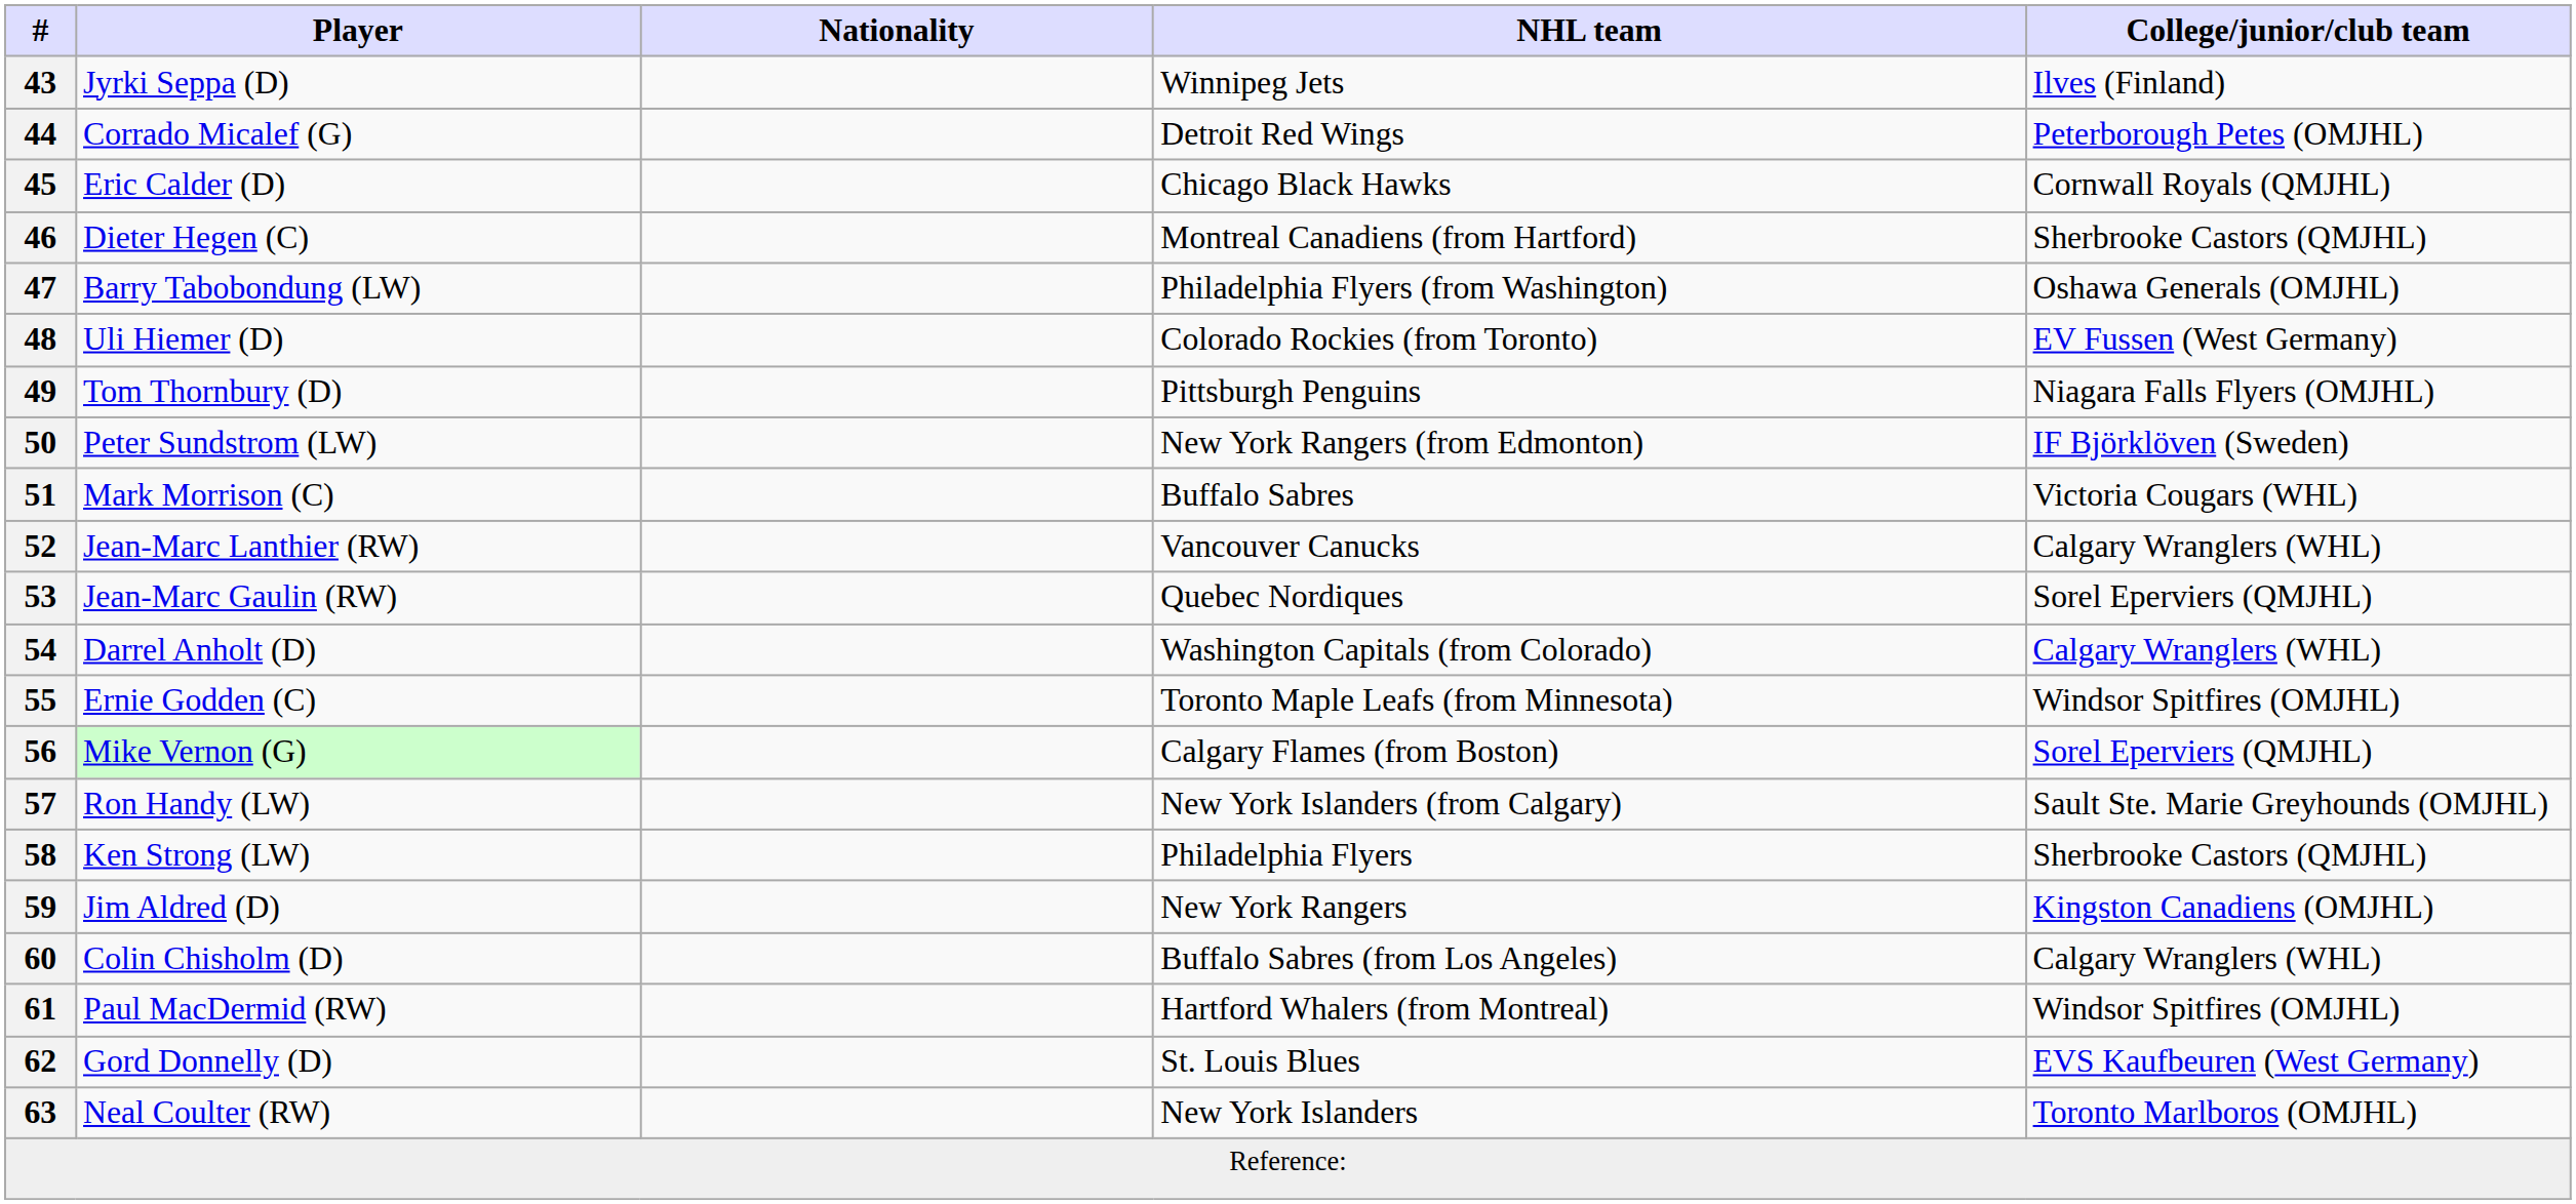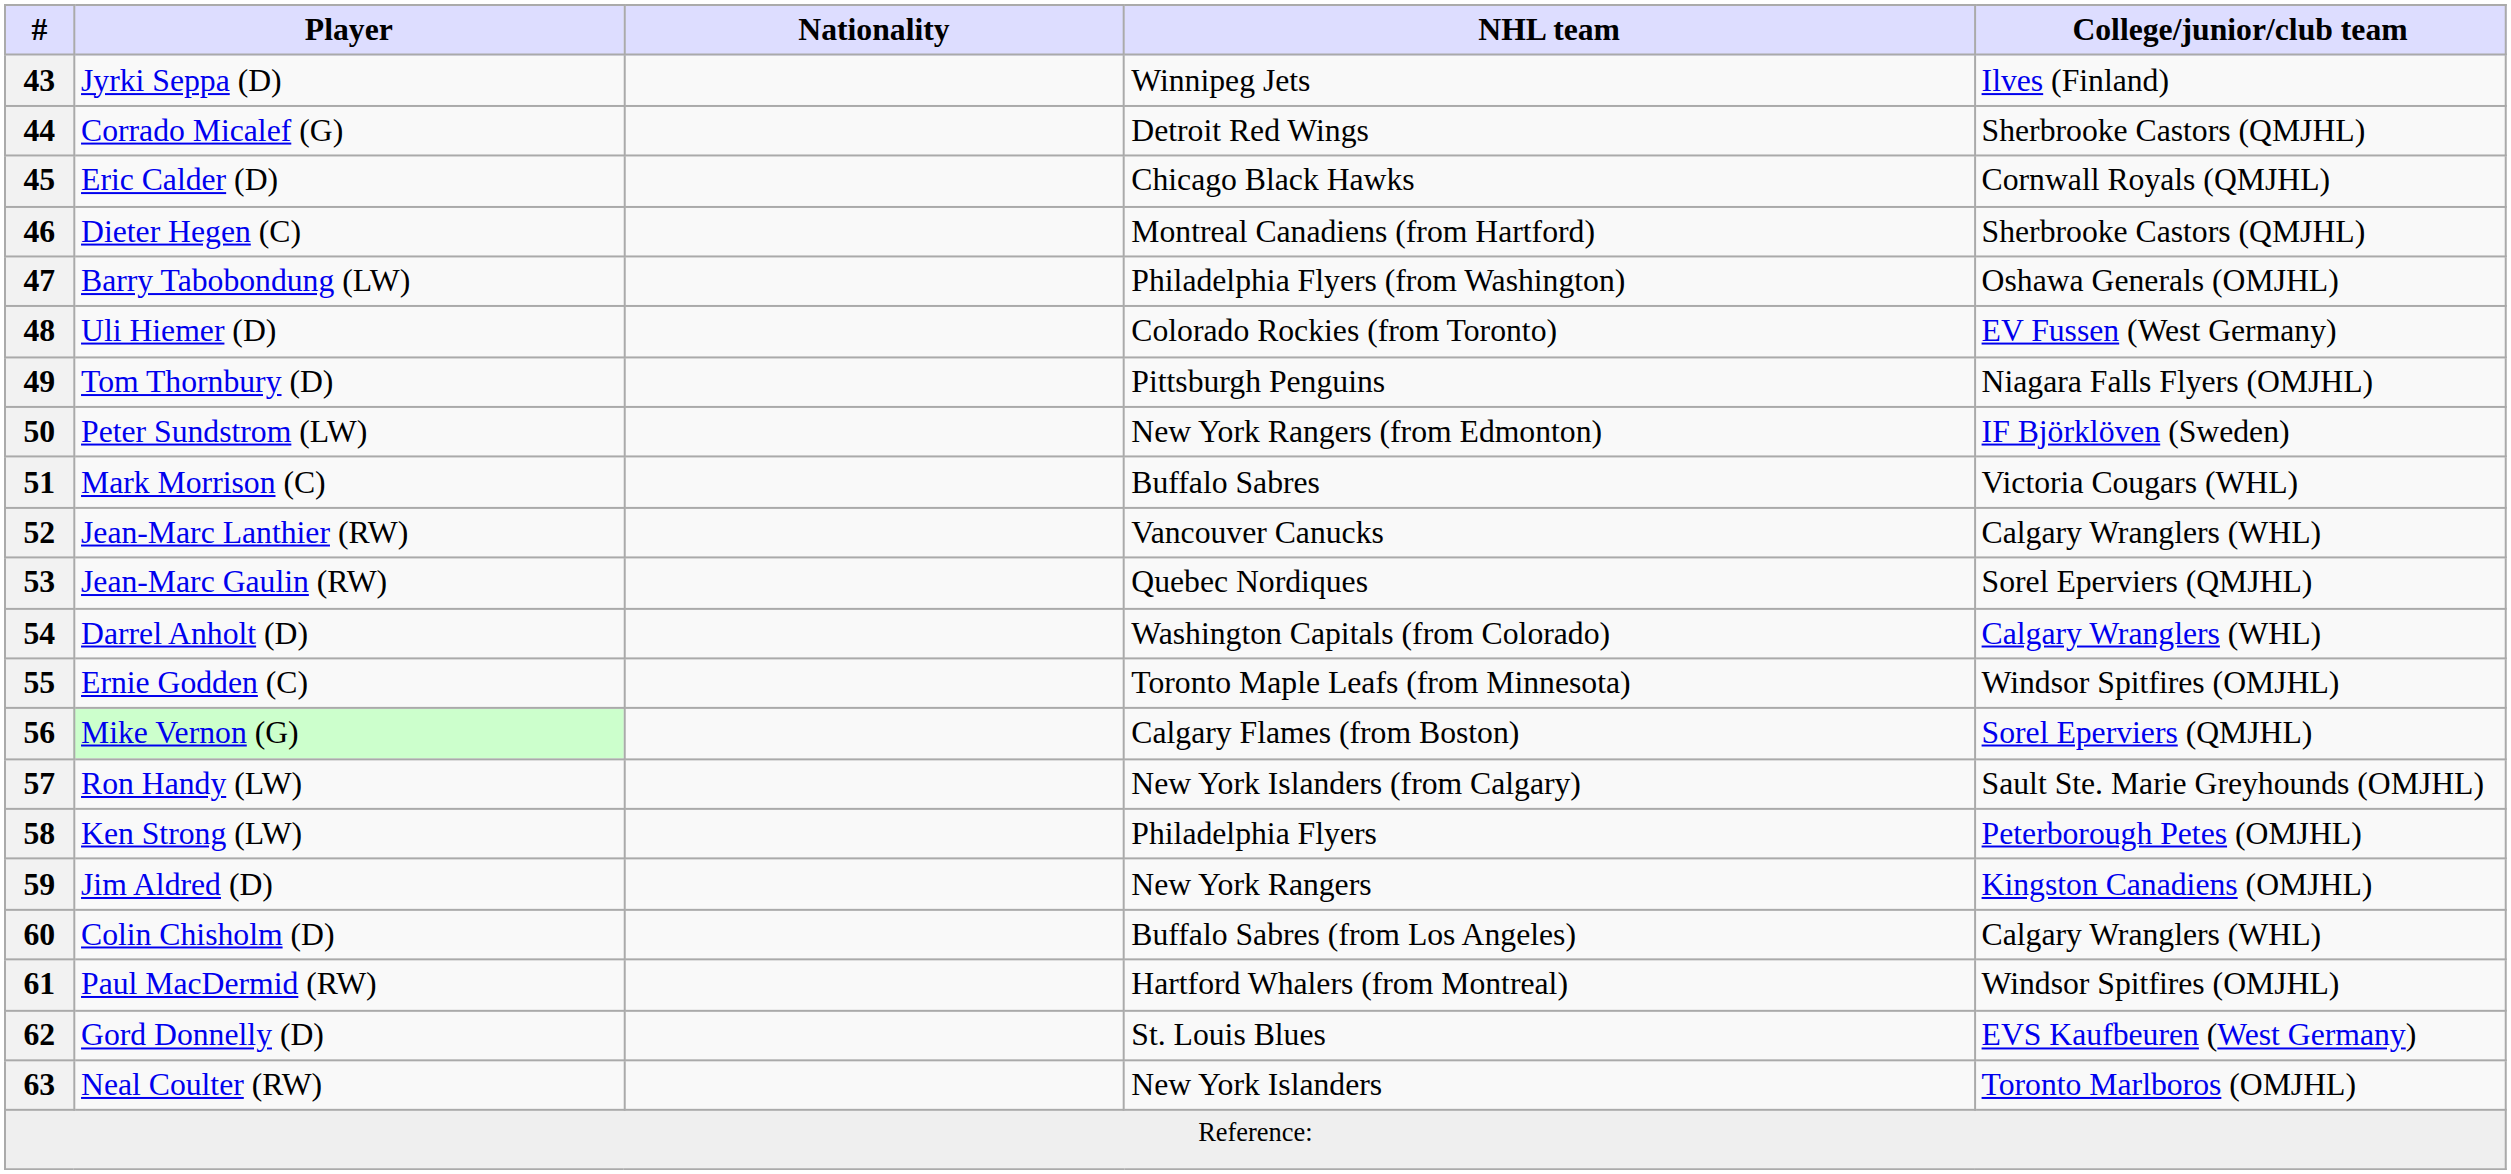44 | College/junior/club team: Peterborough Petes (OMJHL) -> Sherbrooke Castors (QMJHL)
58 | College/junior/club team: Sherbrooke Castors (QMJHL) -> Peterborough Petes (OMJHL)
